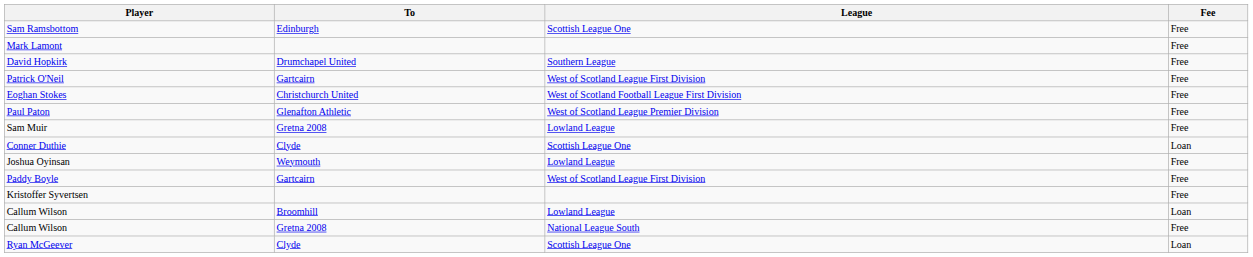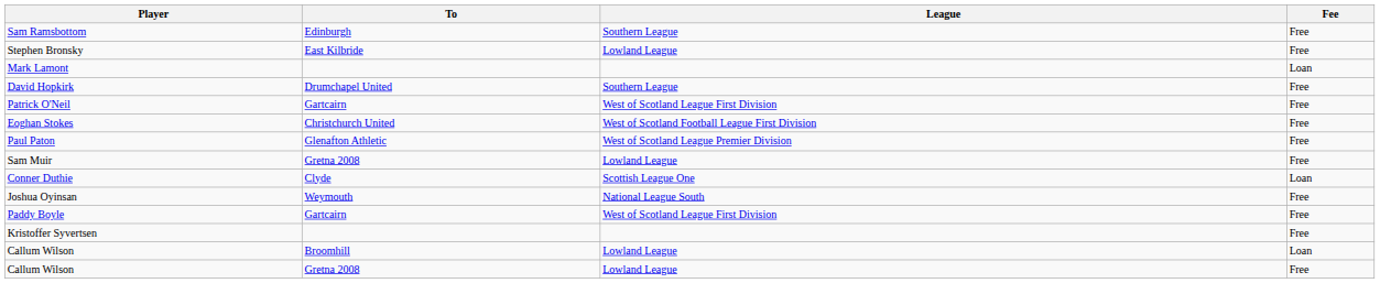Sam Ramsbottom | League: Scottish League One -> Southern League
+ row: Stephen Bronsky | East Kilbride | Lowland League | Free
Mark Lamont | Fee: Free -> Loan
Joshua Oyinsan | League: Lowland League -> National League South
Callum Wilson / Gretna 2008 | League: National League South -> Lowland League
- row: Ryan McGeever | Clyde | Scottish League One | Loan
